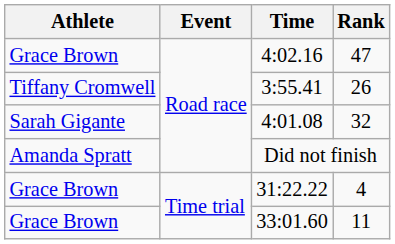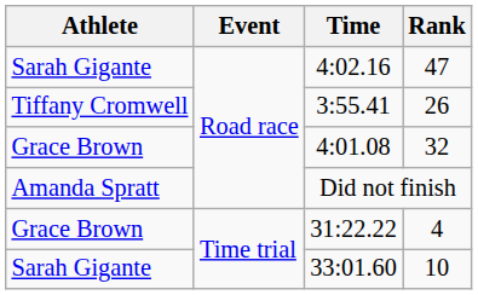4:02.16 | Athlete: Grace Brown -> Sarah Gigante
4:01.08 | Athlete: Sarah Gigante -> Grace Brown
33:01.60 | Athlete: Grace Brown -> Sarah Gigante
33:01.60 | Rank: 11 -> 10
